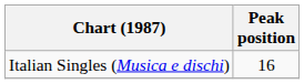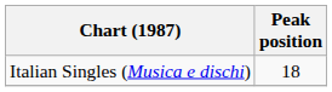Italian Singles (Musica e dischi) | Peak position: 16 -> 18
